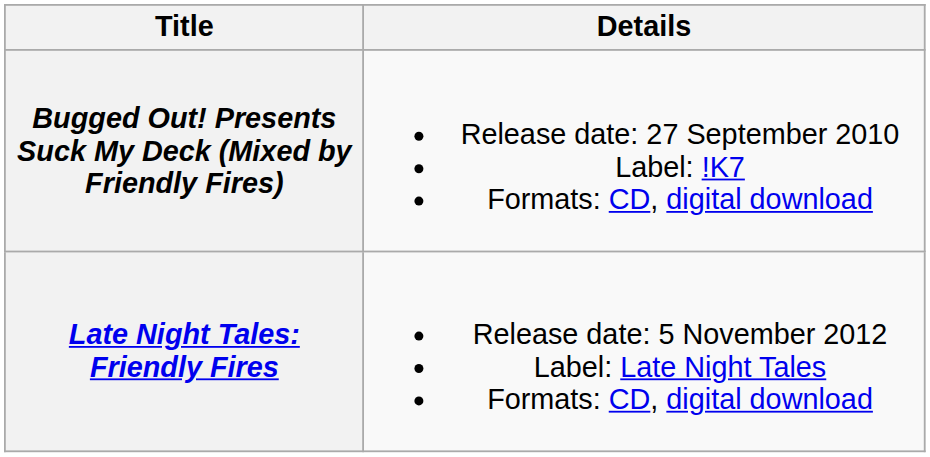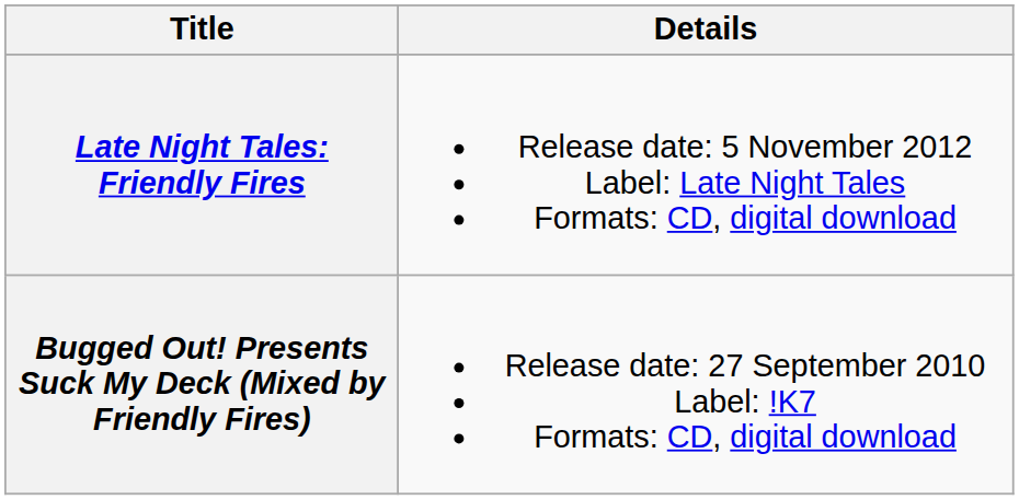rows swapped: Bugged Out! Presents Suck My Deck (Mixed by Friendly Fires) <-> Late Night Tales: Friendly Fires
